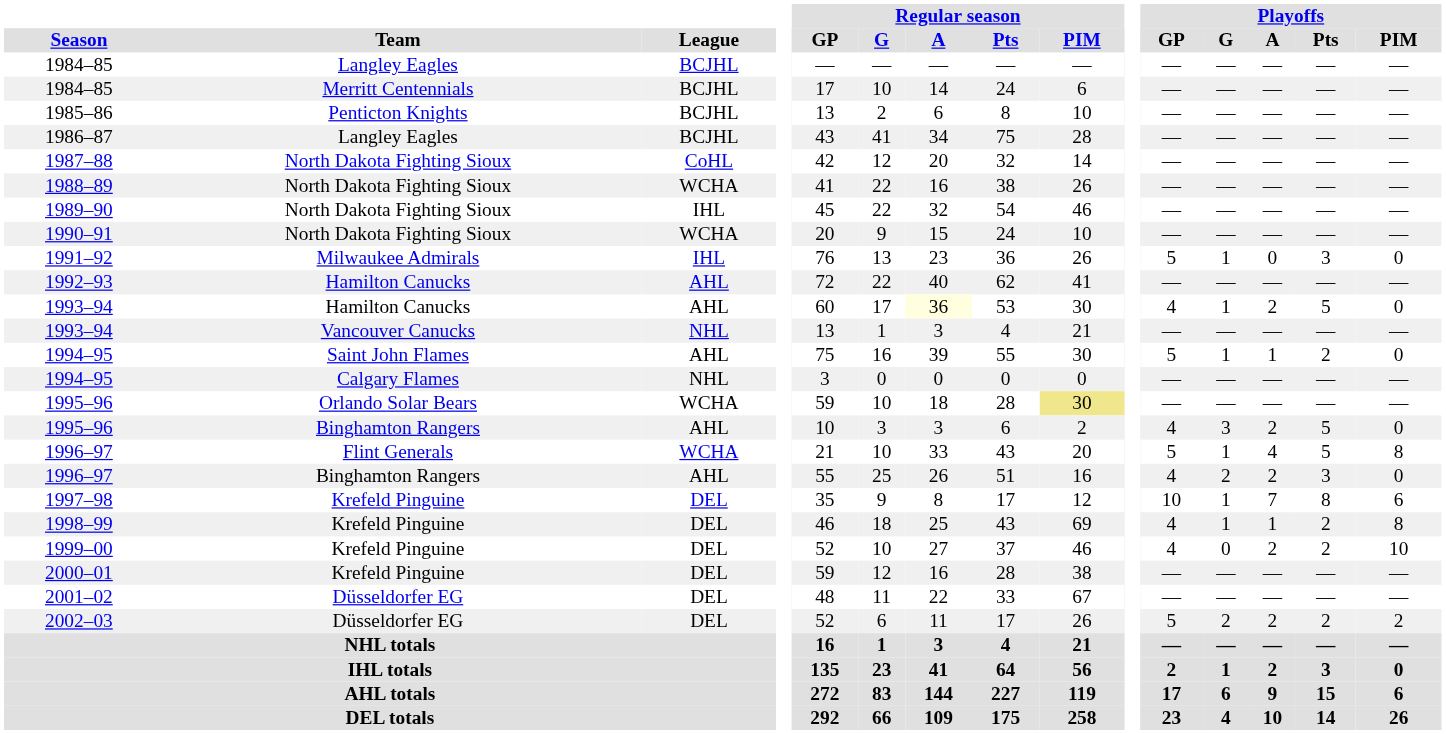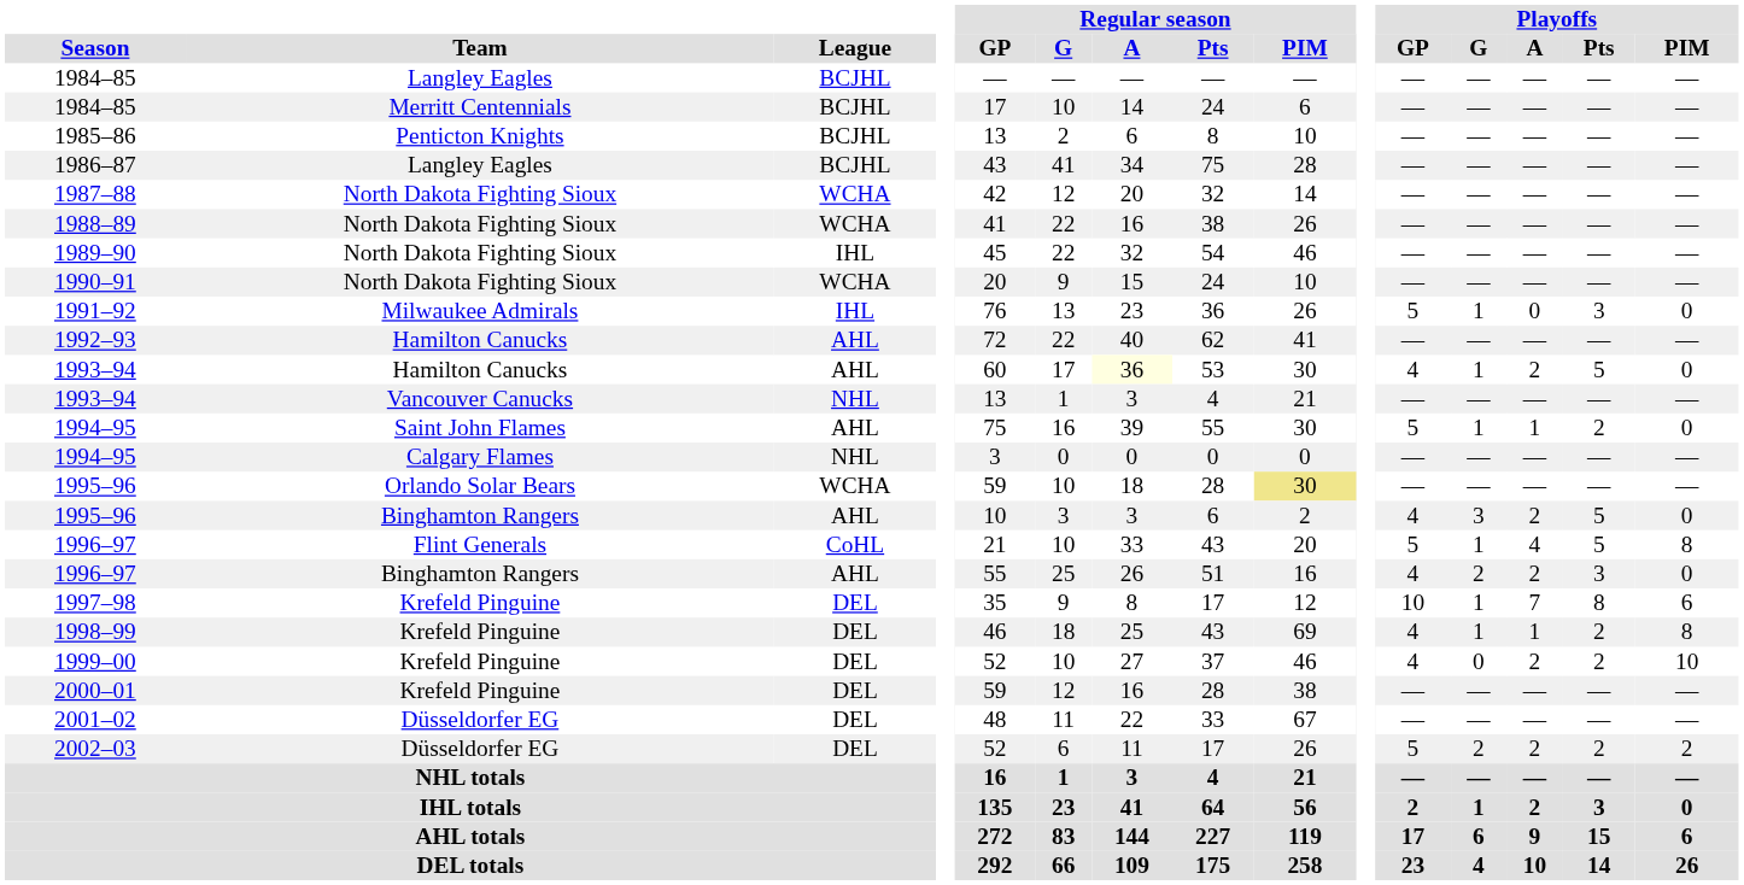1987–88 | League: CoHL -> WCHA
1996–97 / Flint Generals | League: WCHA -> CoHL
